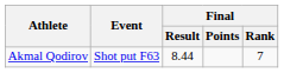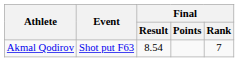Akmal Qodirov | Final / Result: 8.44 -> 8.54
